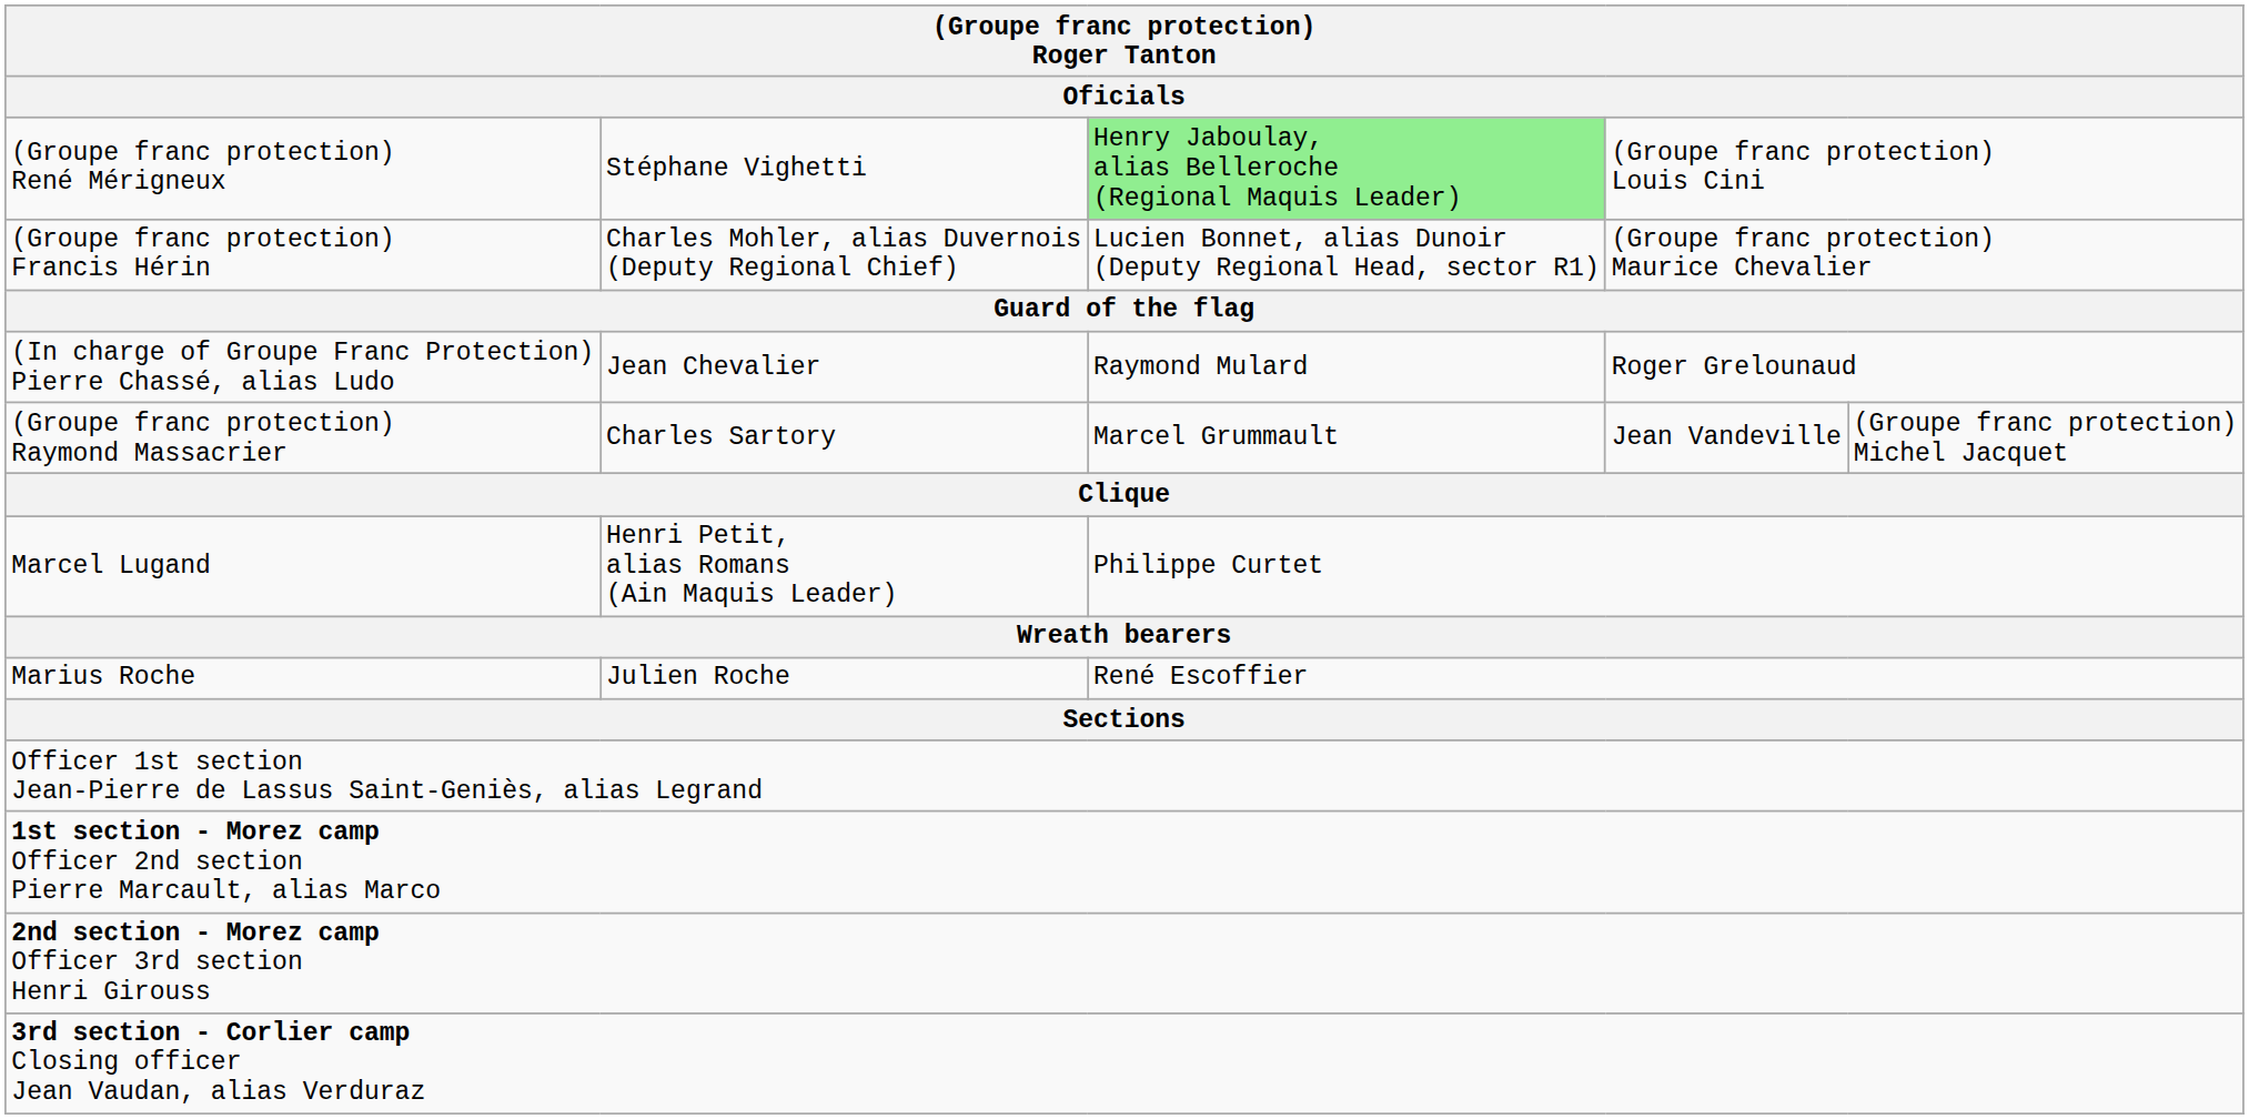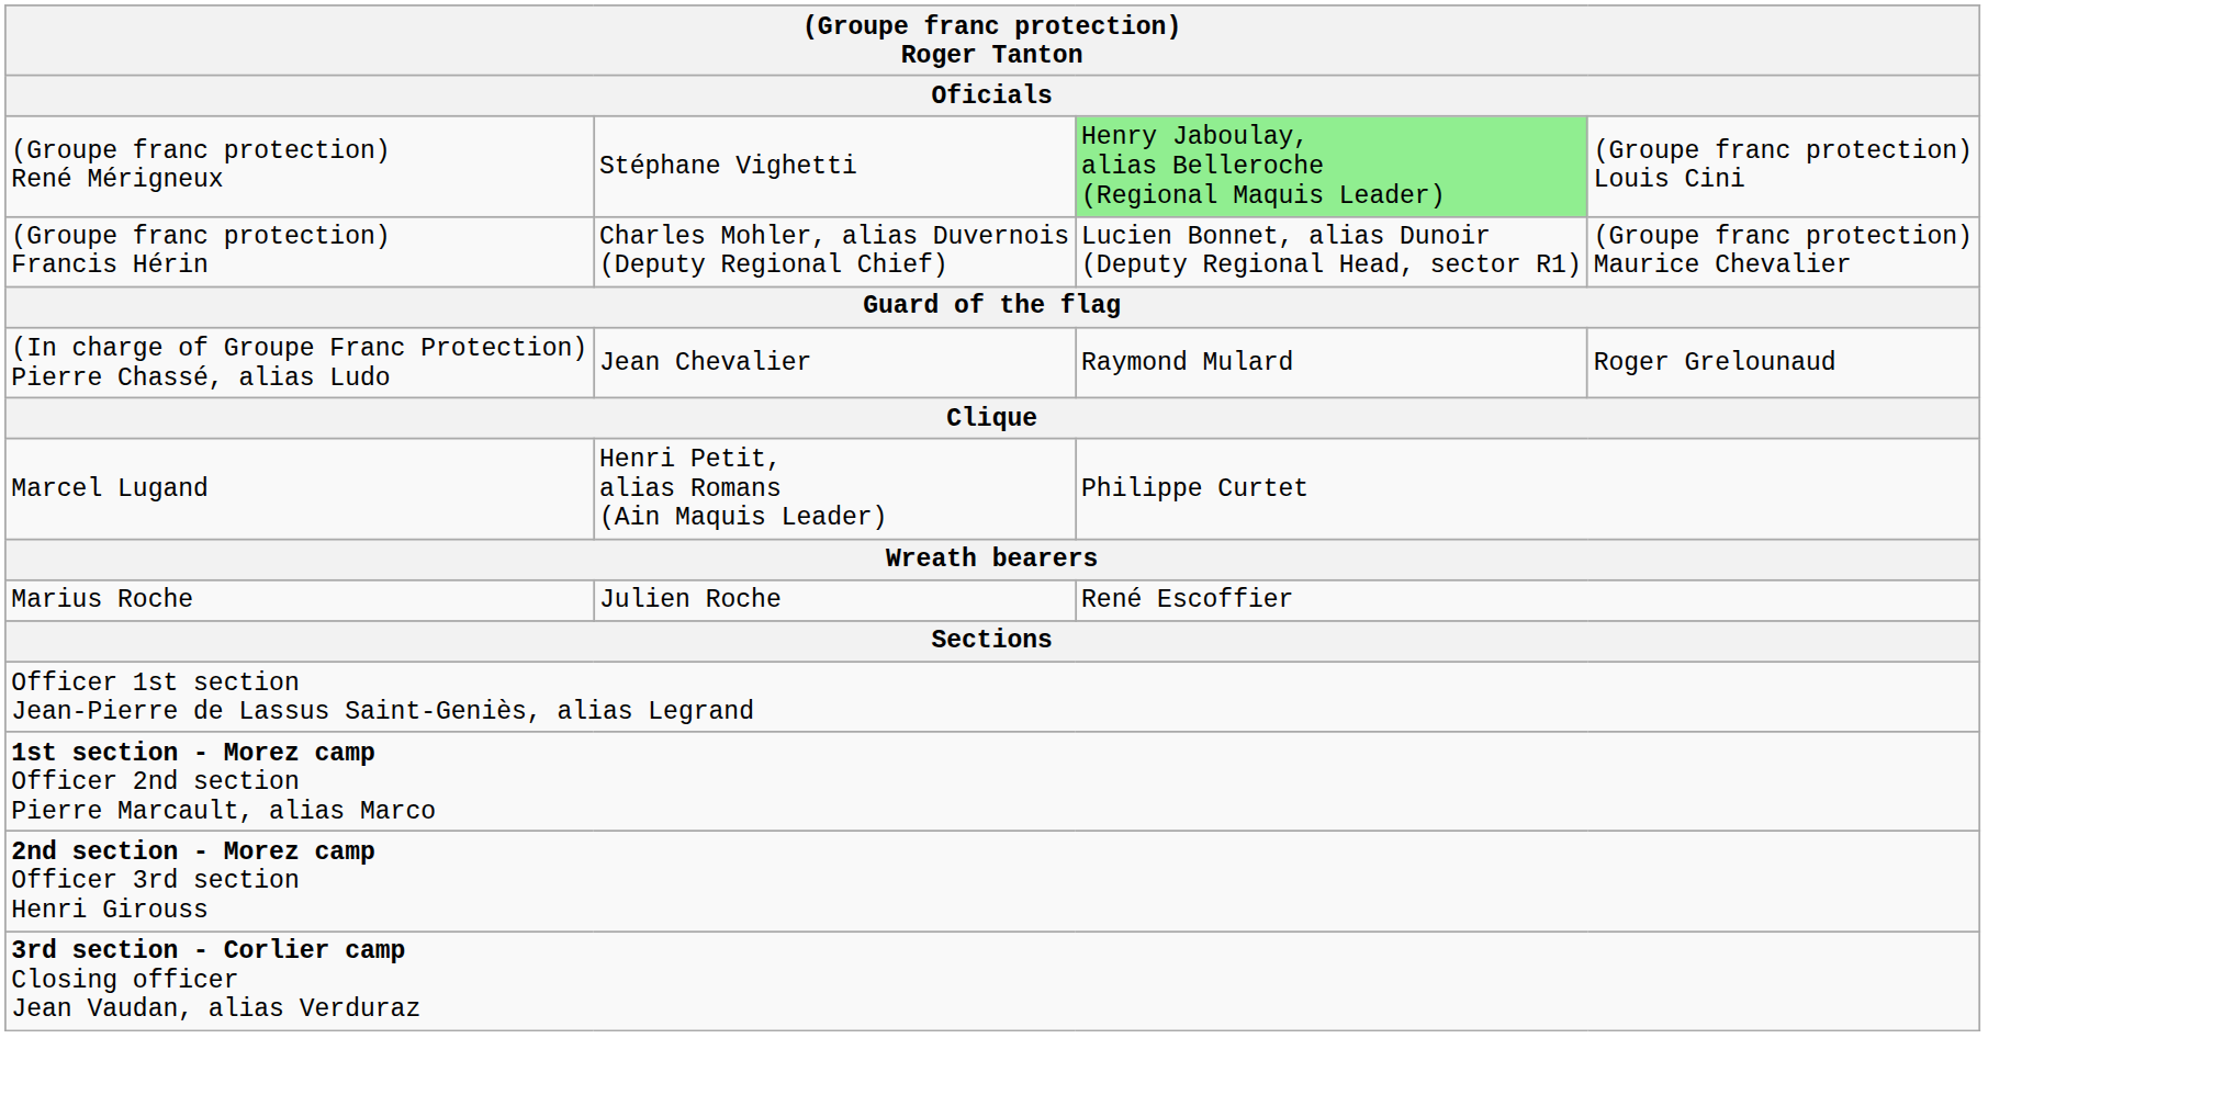- row: (Groupe franc protection) Raymond Massacrier | Charles Sartory | Marcel Grummault | Jean Vandeville | (Groupe franc protection) Michel Jacquet
